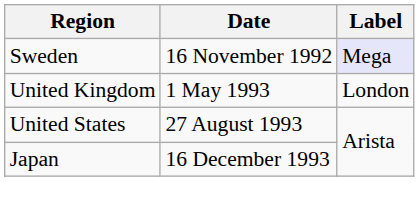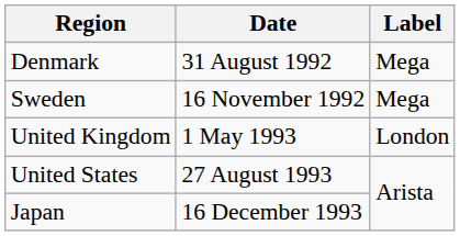+ row: Denmark | 31 August 1992 | Mega
Sweden | Label: lavender background -> no background
